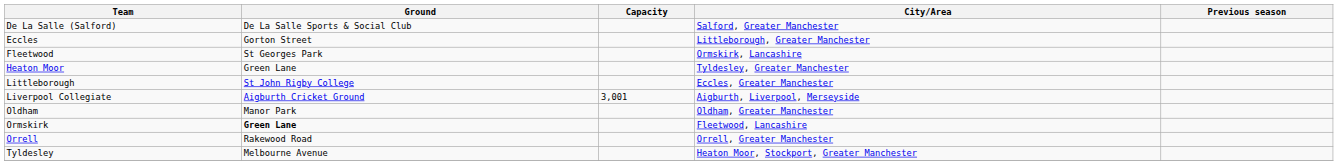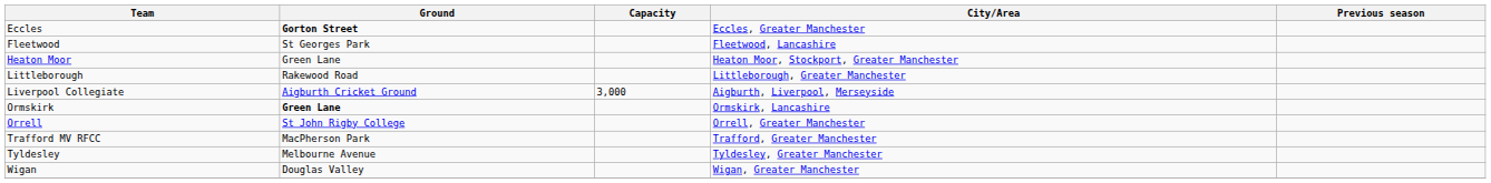- row: De La Salle (Salford) | De La Salle Sports & Social Club | Salford, Greater Manchester
Eccles | Ground: normal -> bold
Eccles | City/Area: Littleborough, Greater Manchester -> Eccles, Greater Manchester
Fleetwood | City/Area: Ormskirk, Lancashire -> Fleetwood, Lancashire
Heaton Moor | City/Area: Tyldesley, Greater Manchester -> Heaton Moor, Stockport, Greater Manchester
Littleborough | Ground: St John Rigby College -> Rakewood Road
Littleborough | City/Area: Eccles, Greater Manchester -> Littleborough, Greater Manchester
Liverpool Collegiate | Capacity: 3,001 -> 3,000
- row: Oldham | Manor Park | Oldham, Greater Manchester
Ormskirk | City/Area: Fleetwood, Lancashire -> Ormskirk, Lancashire
Orrell | Ground: Rakewood Road -> St John Rigby College
+ row: Trafford MV RFCC | MacPherson Park | Trafford, Greater Manchester
Tyldesley | City/Area: Heaton Moor, Stockport, Greater Manchester -> Tyldesley, Greater Manchester
+ row: Wigan | Douglas Valley | Wigan, Greater Manchester
